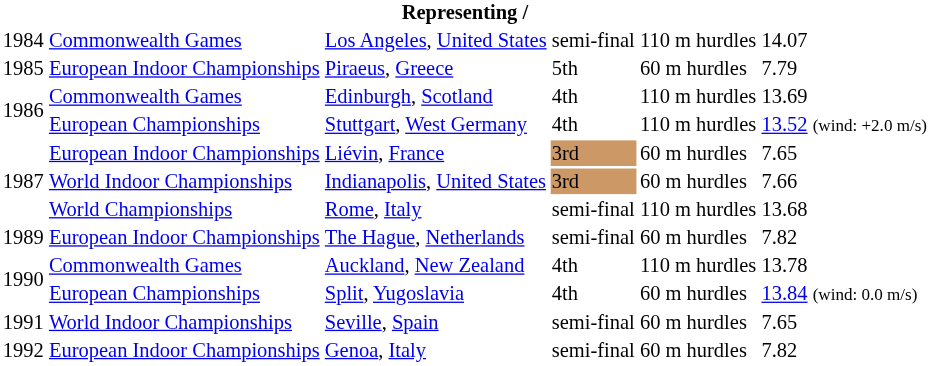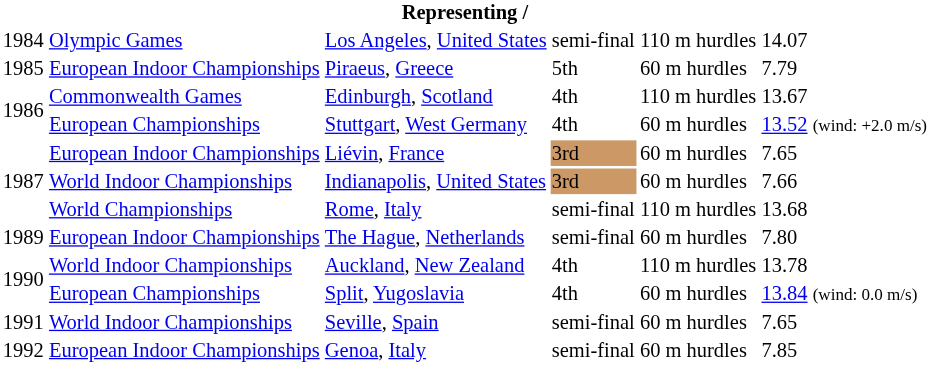Los Angeles, United States | column 2: Commonwealth Games -> Olympic Games
Edinburgh, Scotland | column 6: 13.69 -> 13.67
Stuttgart, West Germany | column 5: 110 m hurdles -> 60 m hurdles
The Hague, Netherlands | column 6: 7.82 -> 7.80
Auckland, New Zealand | column 2: Commonwealth Games -> World Indoor Championships
Genoa, Italy | column 6: 7.82 -> 7.85
